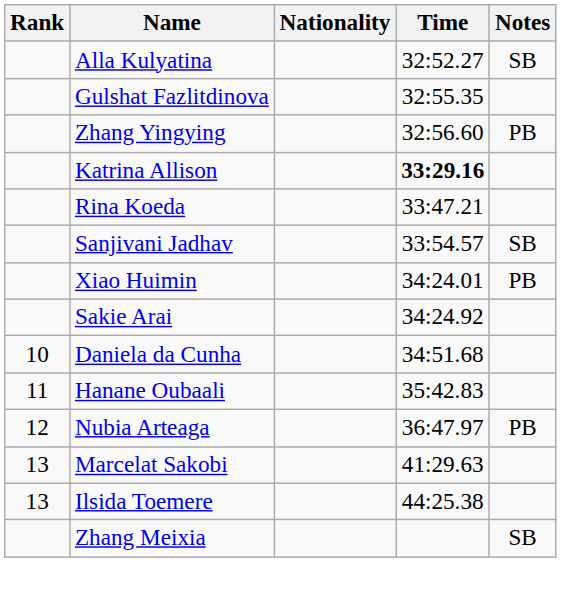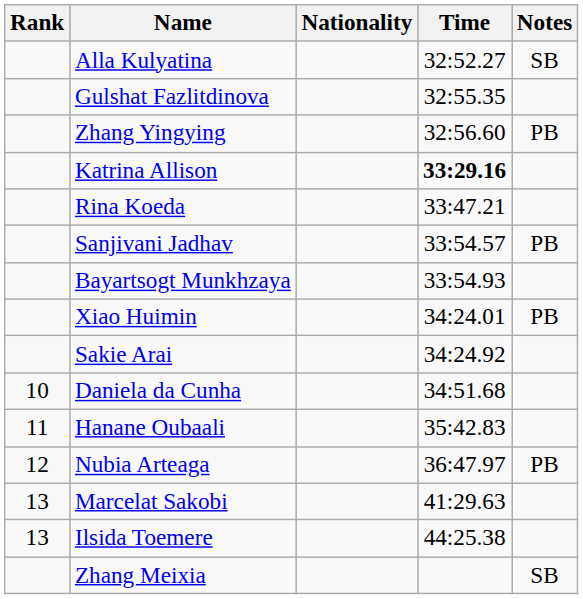Sanjivani Jadhav | Notes: SB -> PB
+ row: Bayartsogt Munkhzaya | 33:54.93
